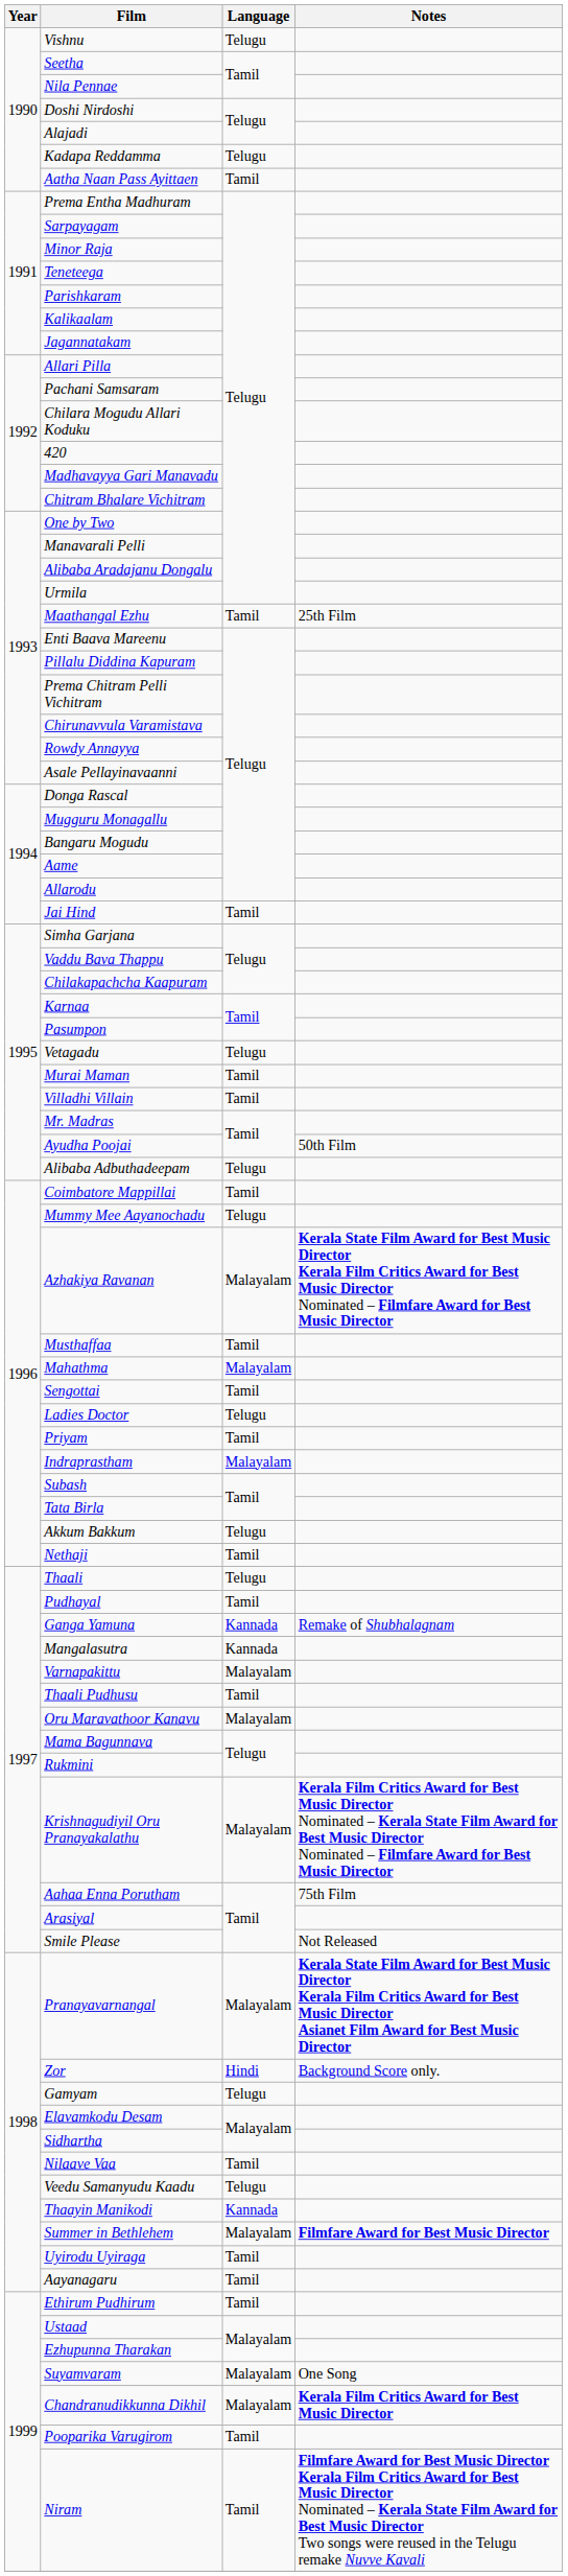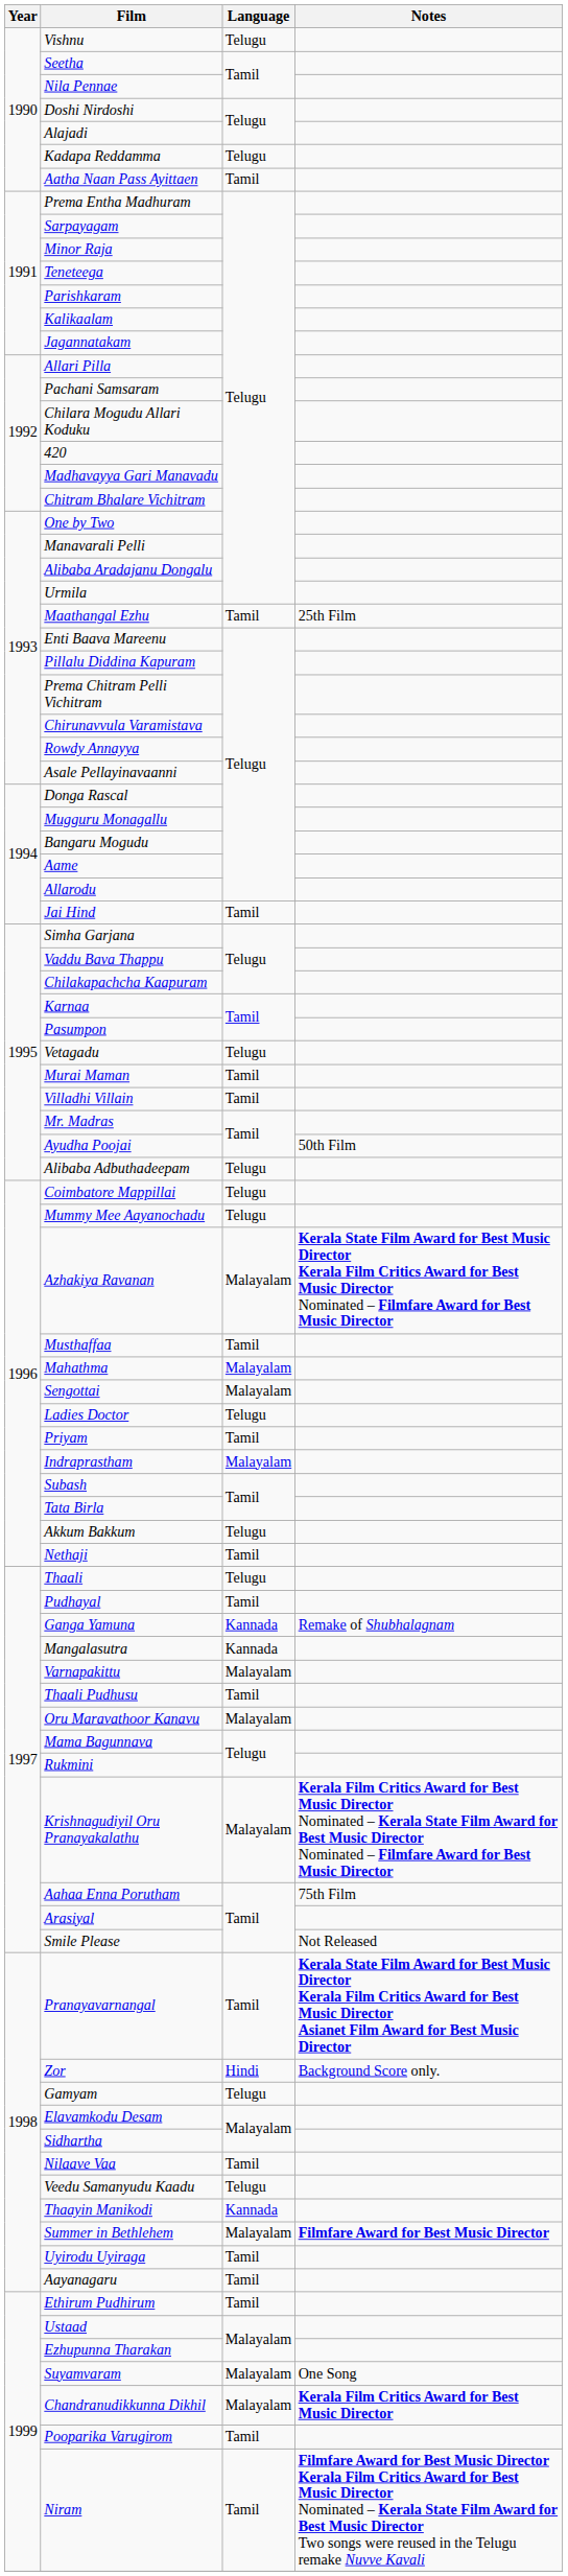Coimbatore Mappillai | Language: Tamil -> Telugu
Sengottai | Language: Tamil -> Malayalam
Pranayavarnangal | Language: Malayalam -> Tamil
